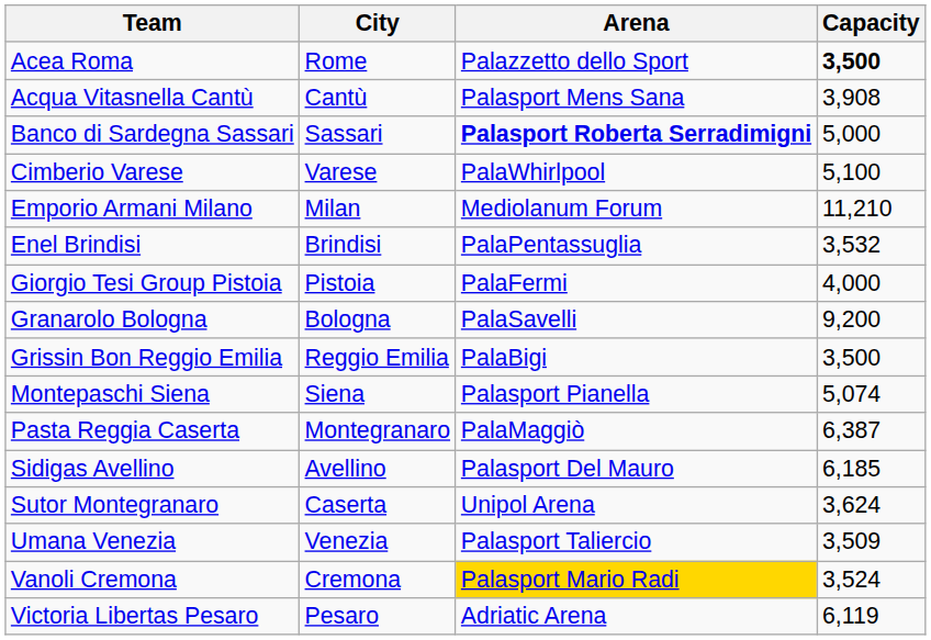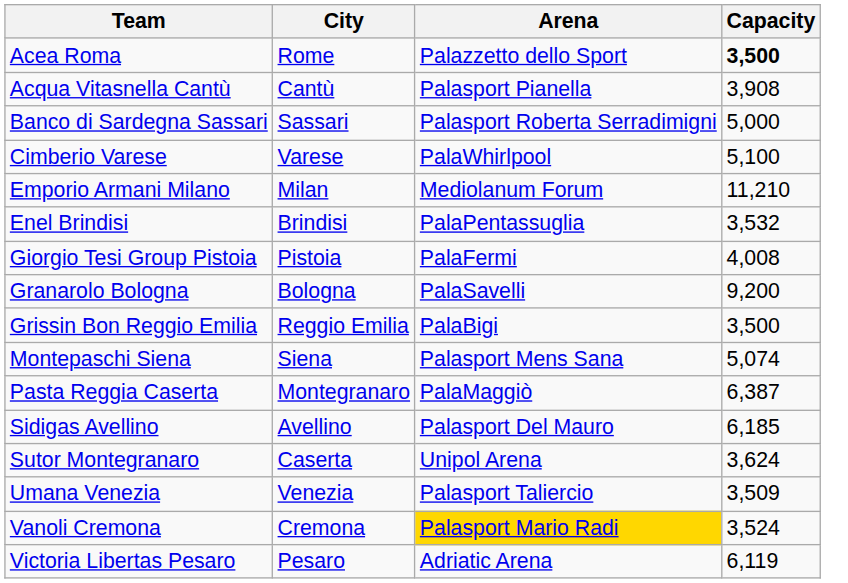Acqua Vitasnella Cantù | Arena: Palasport Mens Sana -> Palasport Pianella
Banco di Sardegna Sassari | Arena: bold -> normal
Giorgio Tesi Group Pistoia | Capacity: 4,000 -> 4,008
Montepaschi Siena | Arena: Palasport Pianella -> Palasport Mens Sana
